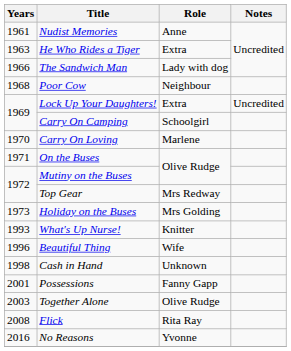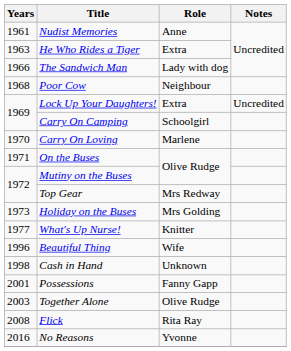What's Up Nurse! | Years: 1993 -> 1977
